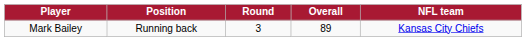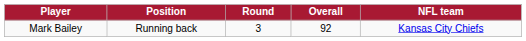Mark Bailey | Overall: 89 -> 92
